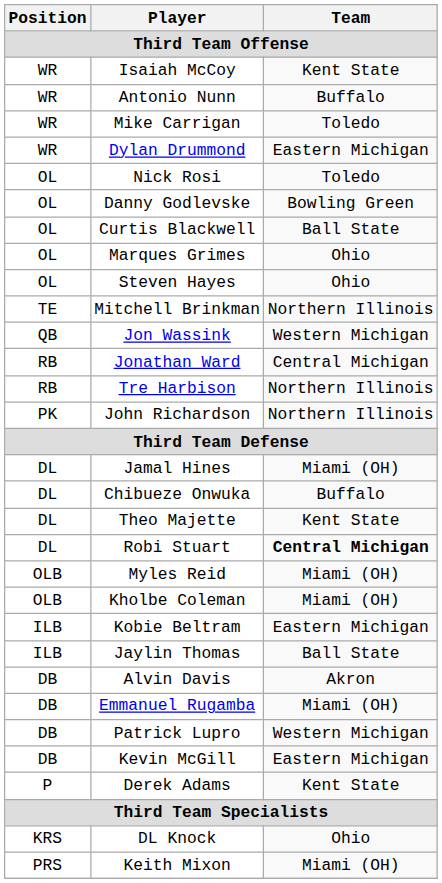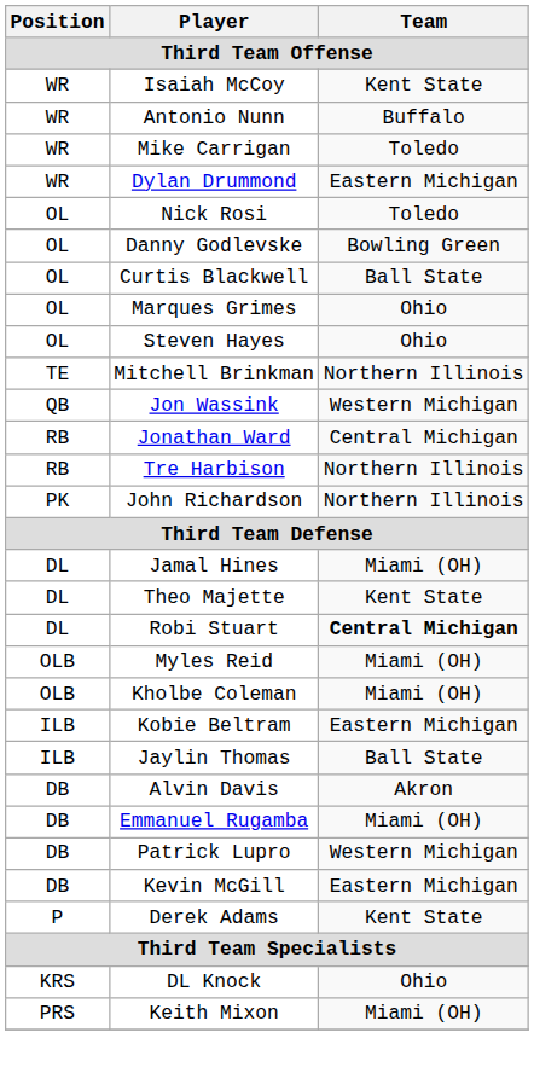- row: DL | Chibueze Onwuka | Buffalo
